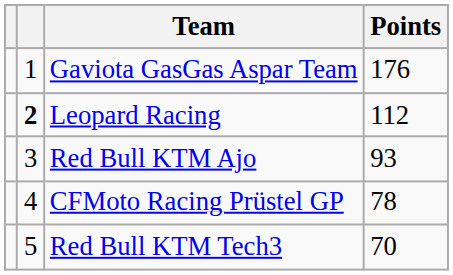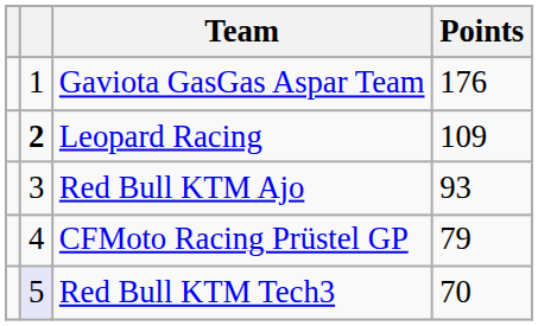Leopard Racing | Points: 112 -> 109
CFMoto Racing Prüstel GP | Points: 78 -> 79
Red Bull KTM Tech3 | column 2: no background -> lavender background
